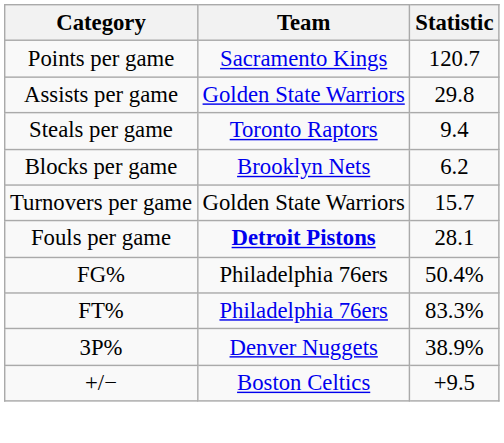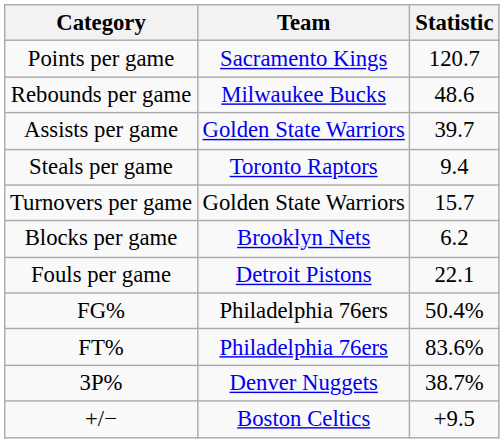+ row: Rebounds per game | Milwaukee Bucks | 48.6
Assists per game | Statistic: 29.8 -> 39.7
rows swapped: Blocks per game <-> Turnovers per game
Fouls per game | Team: bold -> normal
Fouls per game | Statistic: 28.1 -> 22.1
FT% | Statistic: 83.3% -> 83.6%
3P% | Statistic: 38.9% -> 38.7%
